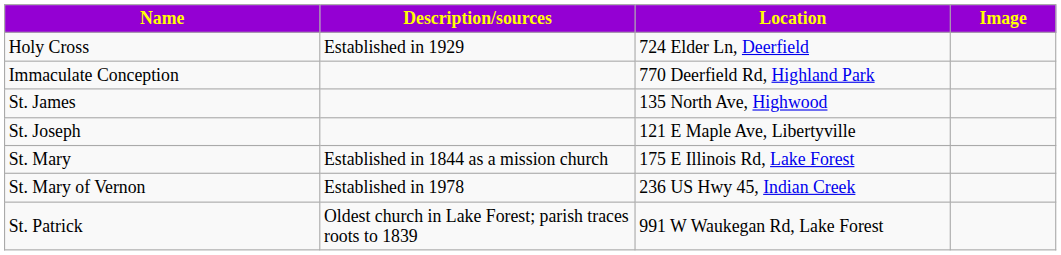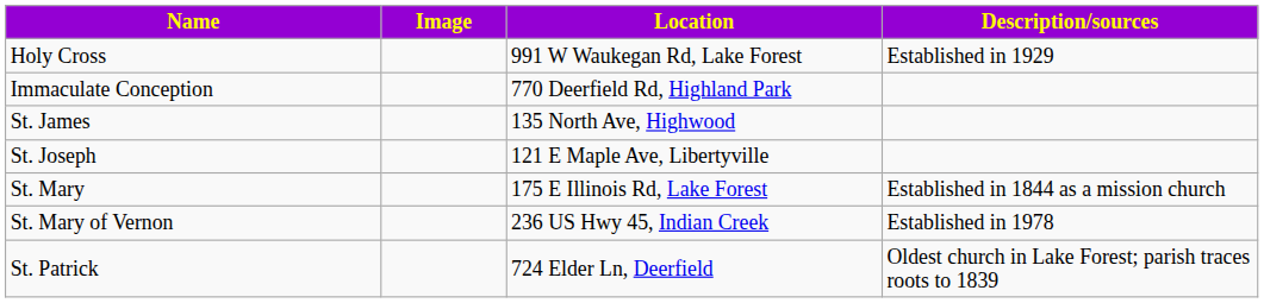columns swapped: Image <-> Description/sources
Holy Cross | Location: 724 Elder Ln, Deerfield -> 991 W Waukegan Rd, Lake Forest
St. Patrick | Location: 991 W Waukegan Rd, Lake Forest -> 724 Elder Ln, Deerfield
